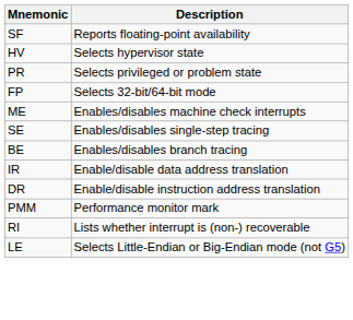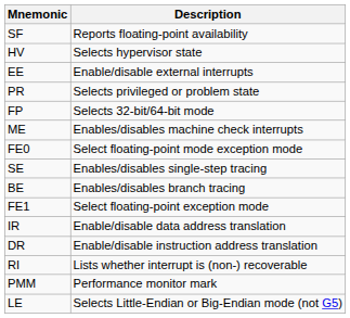+ row: EE | Enable/disable external interrupts
+ row: FE0 | Select floating-point mode exception mode
+ row: FE1 | Select floating-point exception mode
rows swapped: PMM <-> RI
